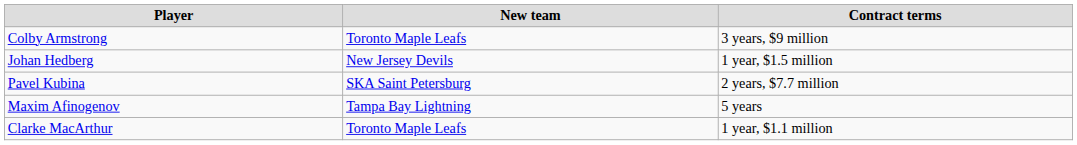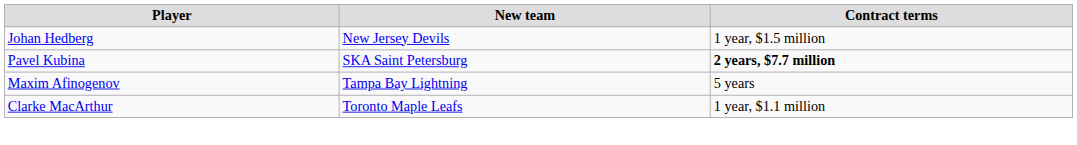- row: Colby Armstrong | Toronto Maple Leafs | 3 years, $9 million
Pavel Kubina | Contract terms: normal -> bold
